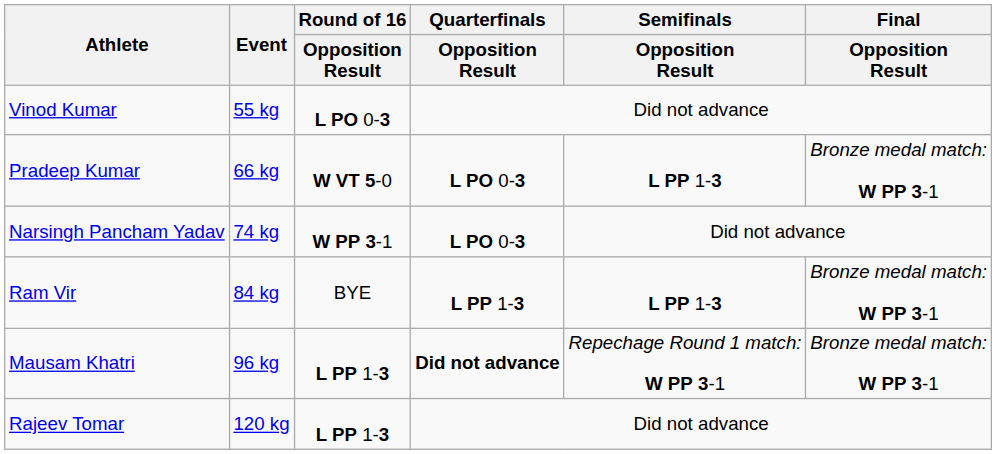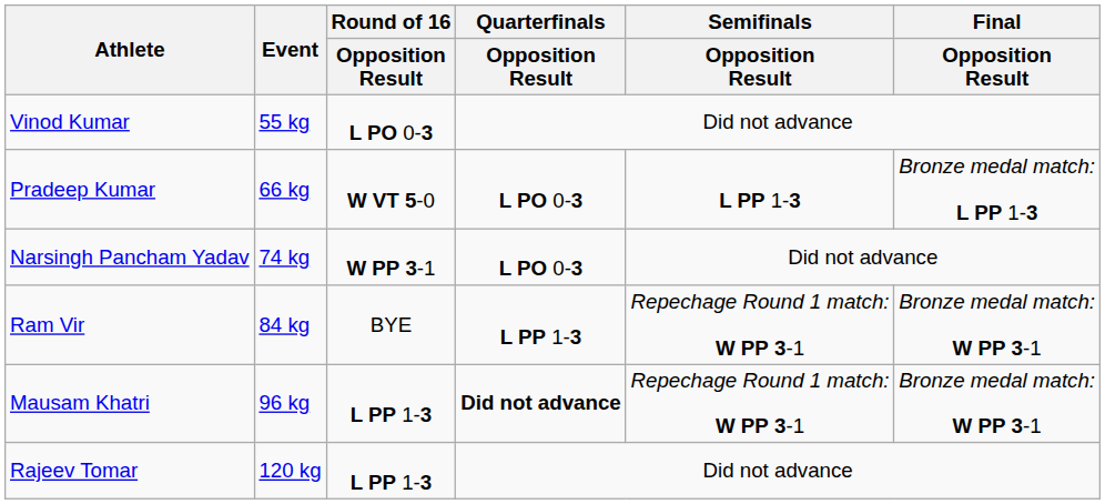Pradeep Kumar | Final / Opposition Result: Bronze medal match: W PP 3-1 -> Bronze medal match: L PP 1-3
Ram Vir | Semifinals / Opposition Result: L PP 1-3 -> Repechage Round 1 match: W PP 3-1
